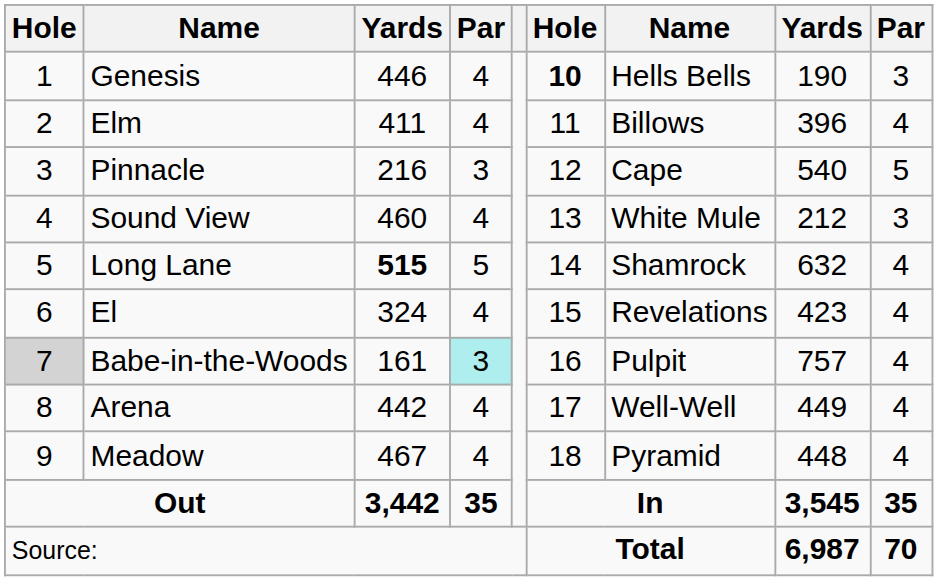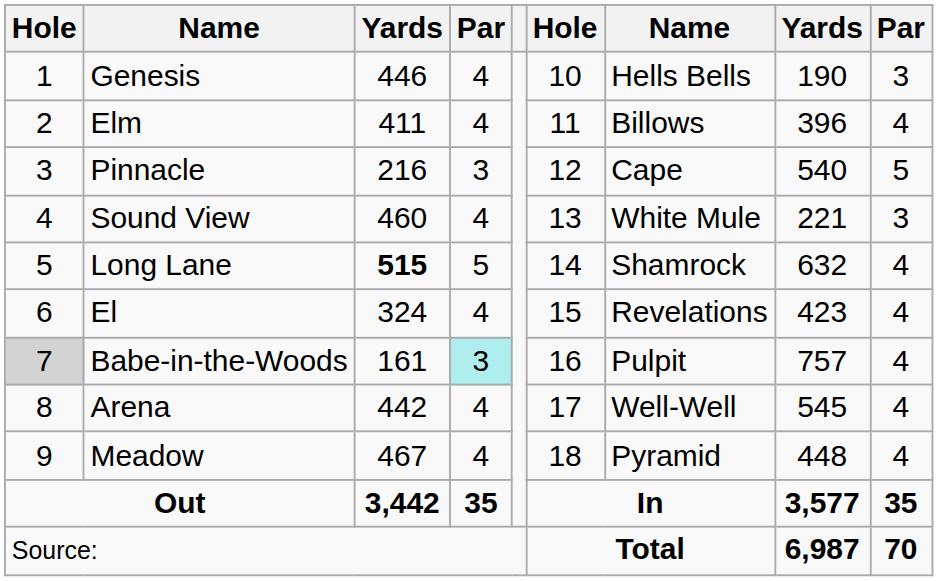Genesis | column 6: bold -> normal
Sound View | column 8: 212 -> 221
Arena | column 8: 449 -> 545
Out | column 8: 3,545 -> 3,577
